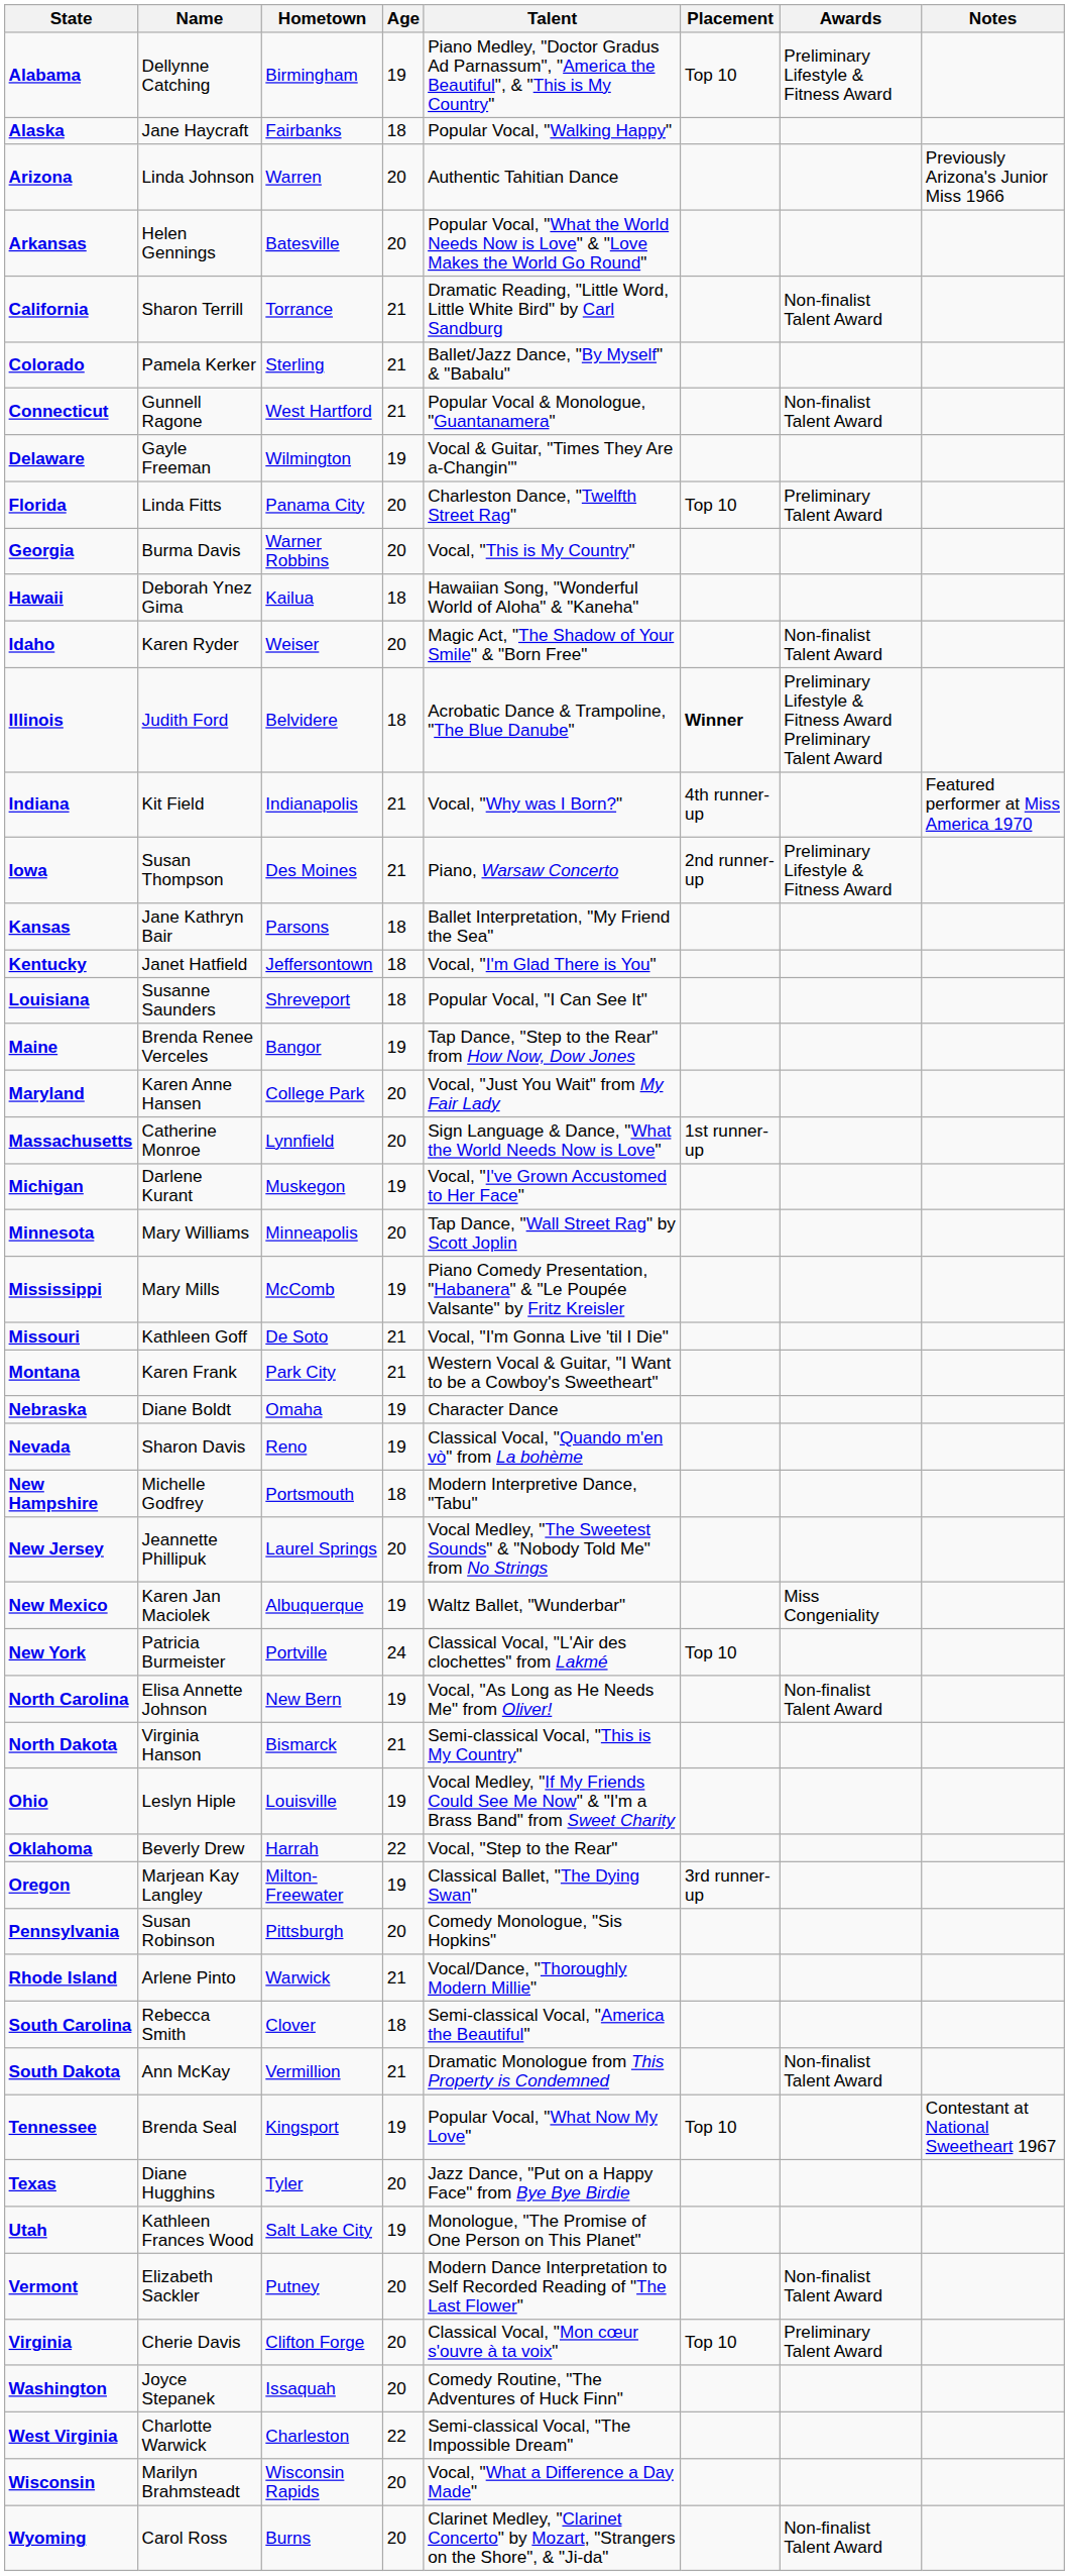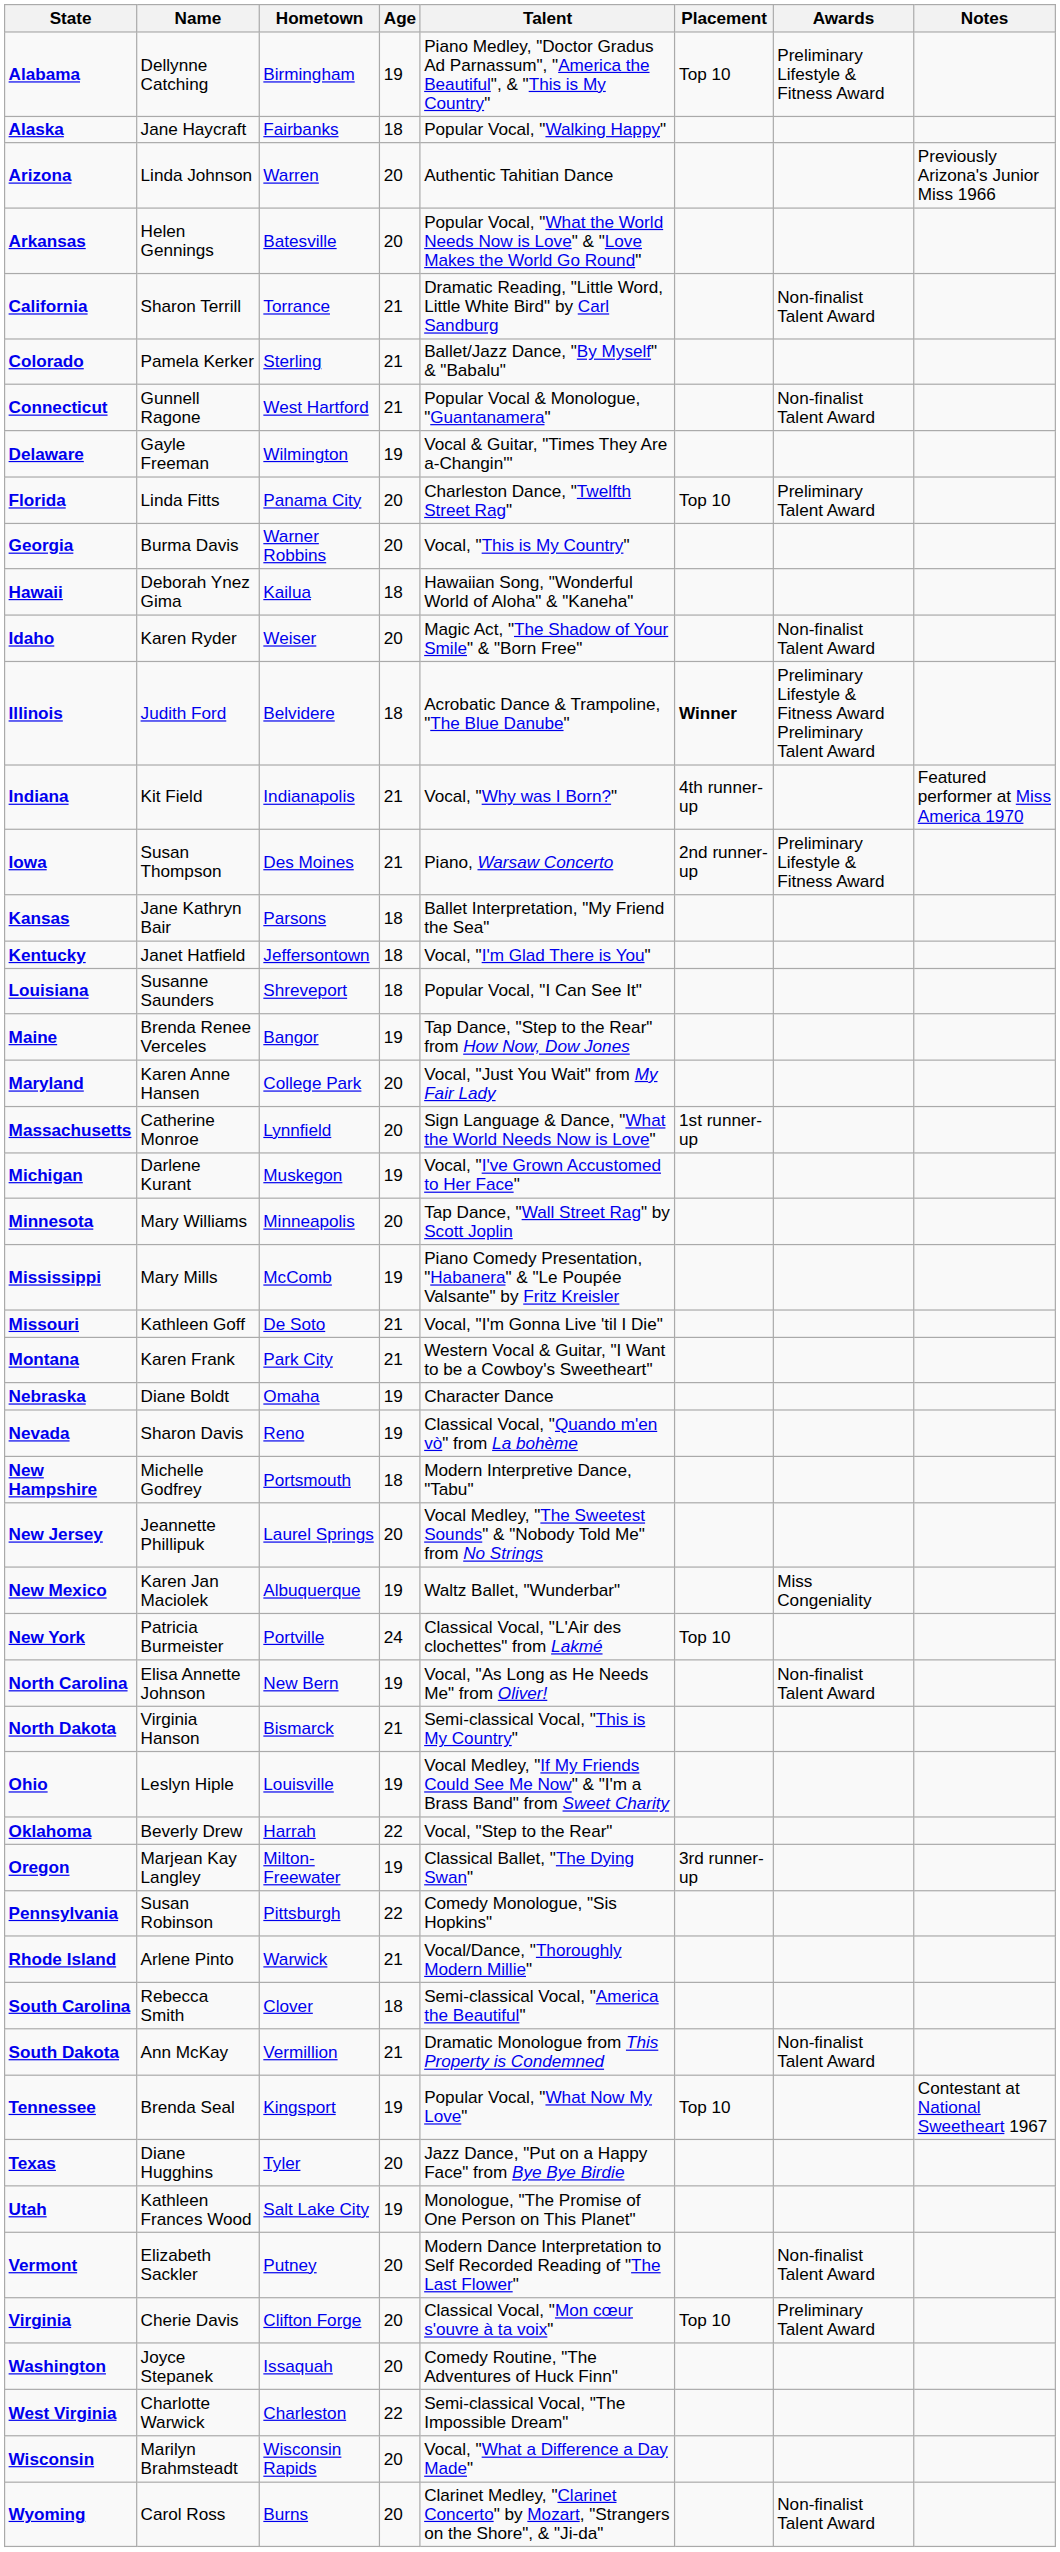Pennsylvania | Age: 20 -> 22
